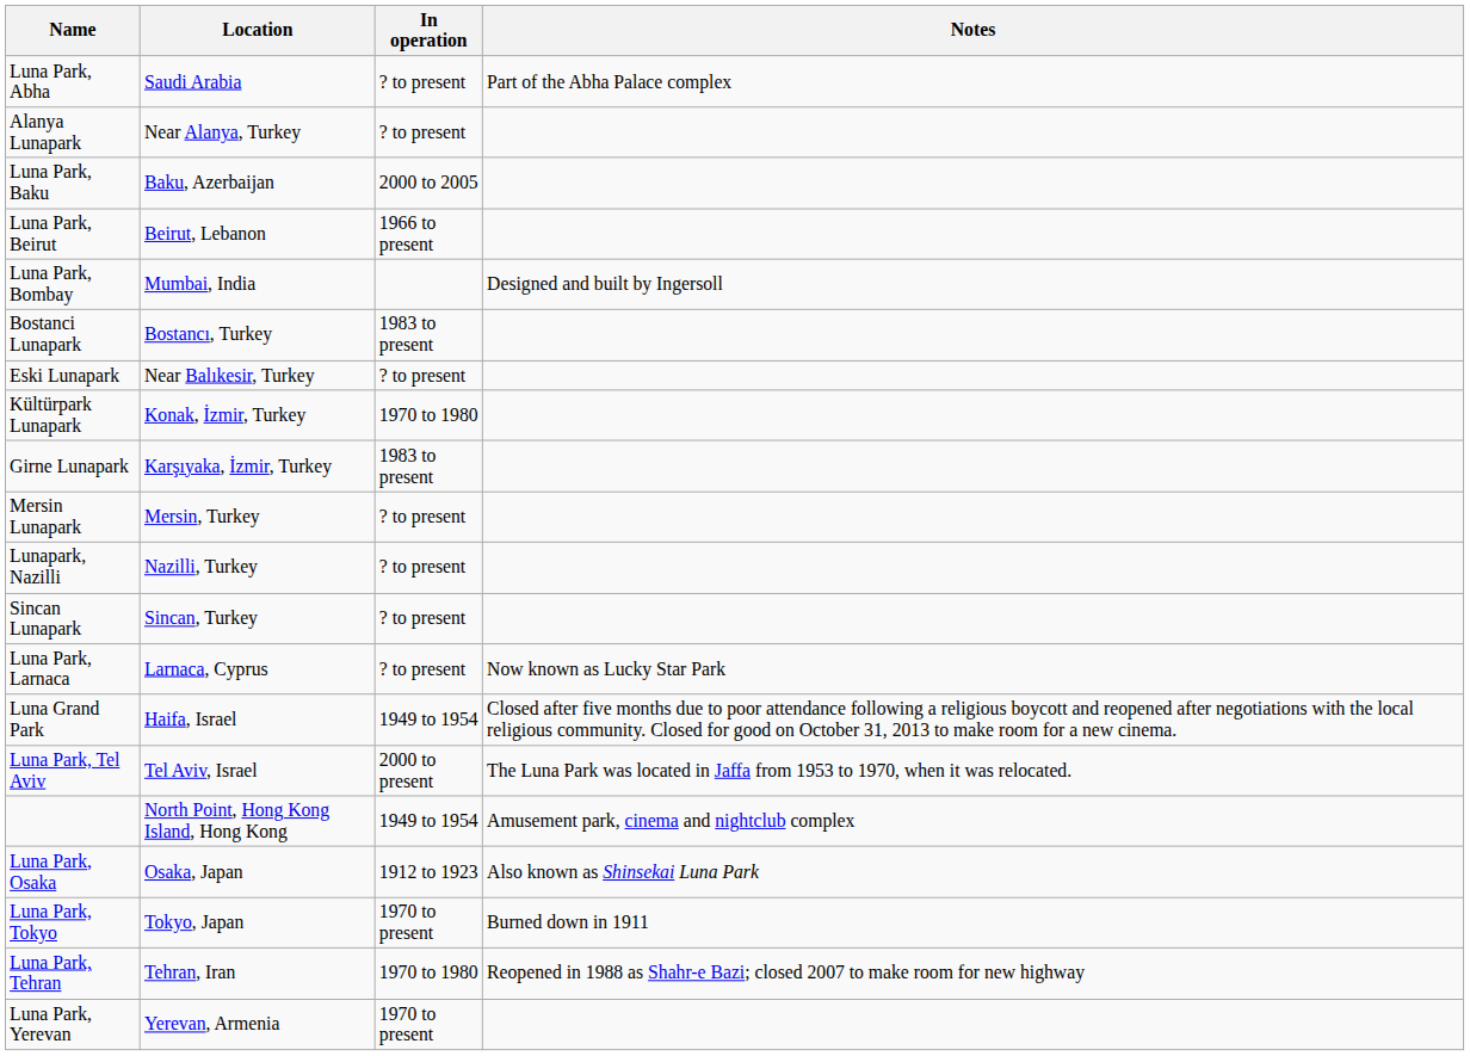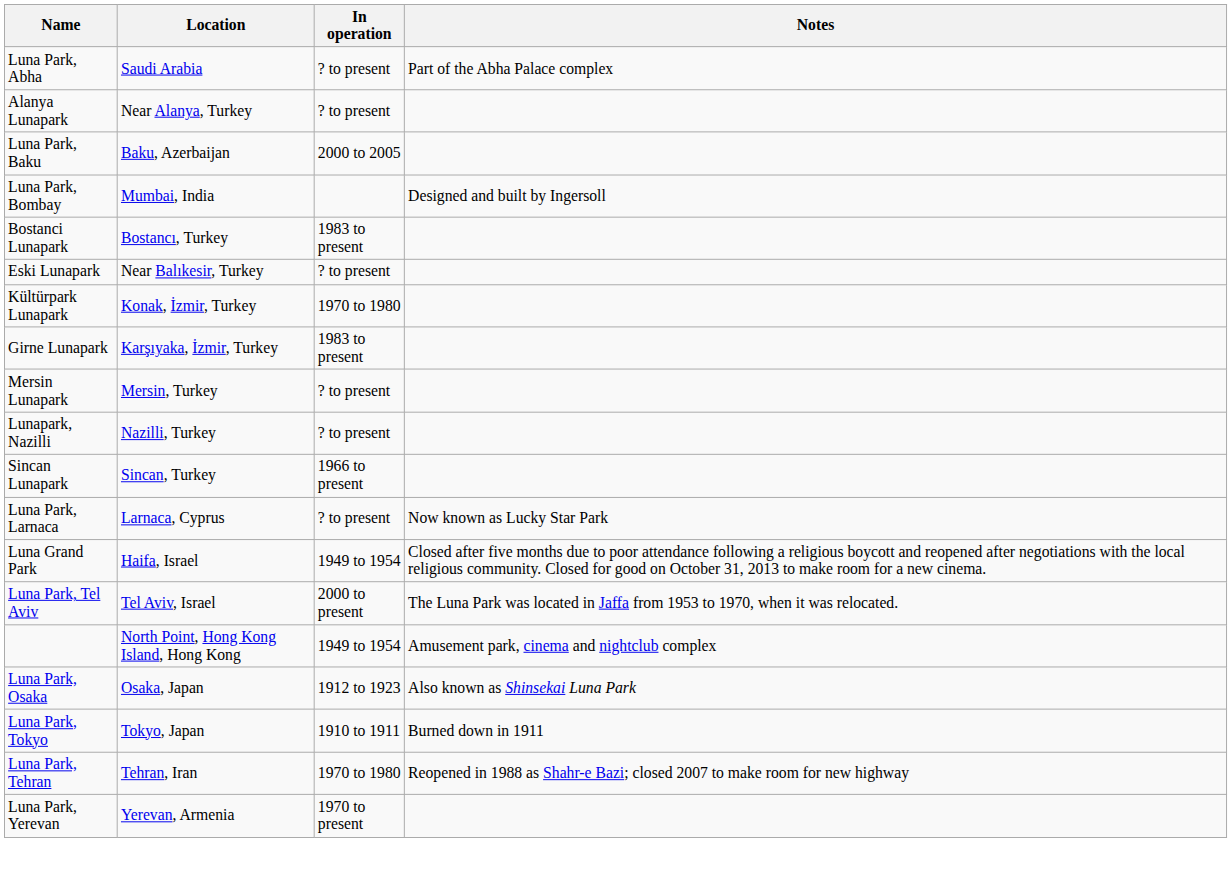- row: Luna Park, Beirut | Beirut, Lebanon | 1966 to present
Sincan Lunapark | In operation: ? to present -> 1966 to present
Luna Park, Tokyo | In operation: 1970 to present -> 1910 to 1911
